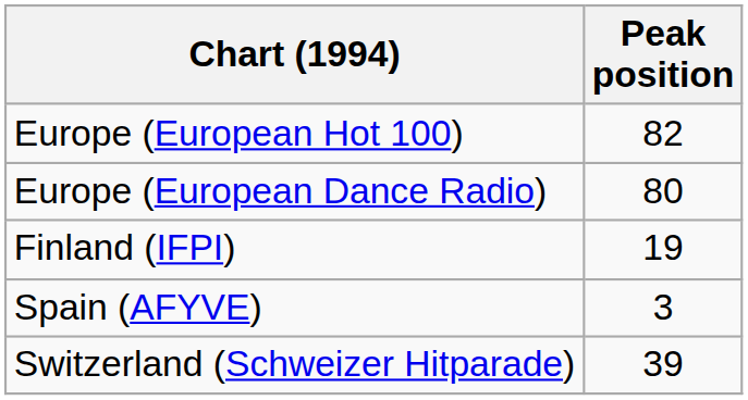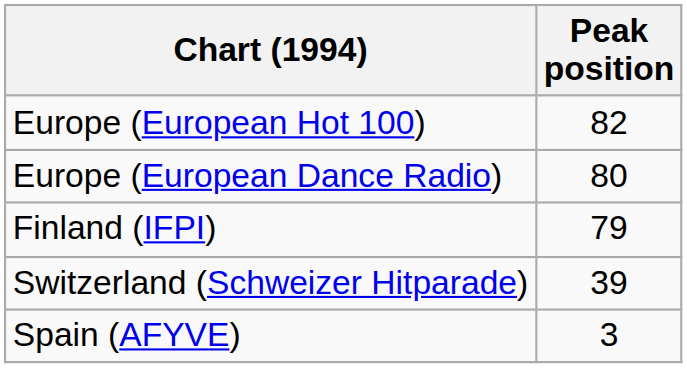Finland (IFPI) | Peak position: 19 -> 79
rows swapped: Spain (AFYVE) <-> Switzerland (Schweizer Hitparade)
